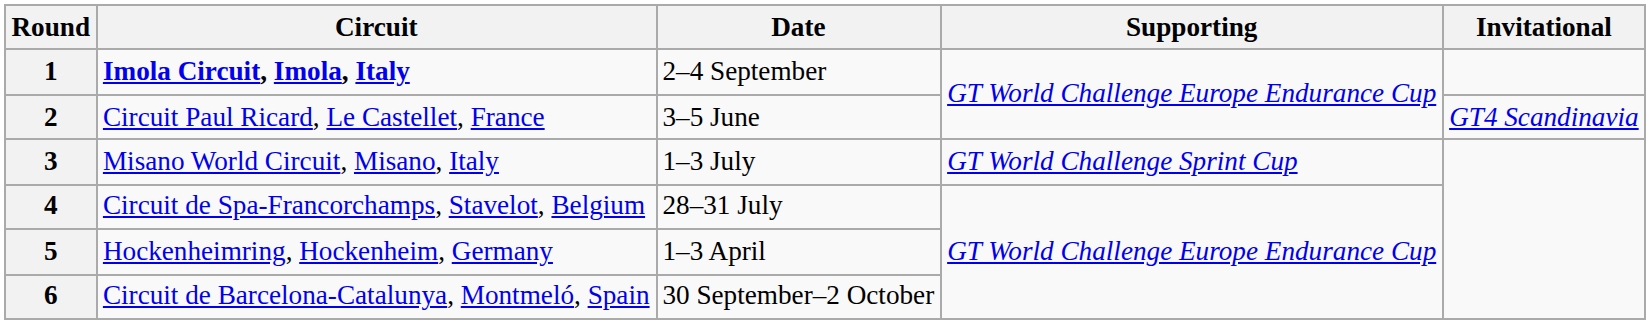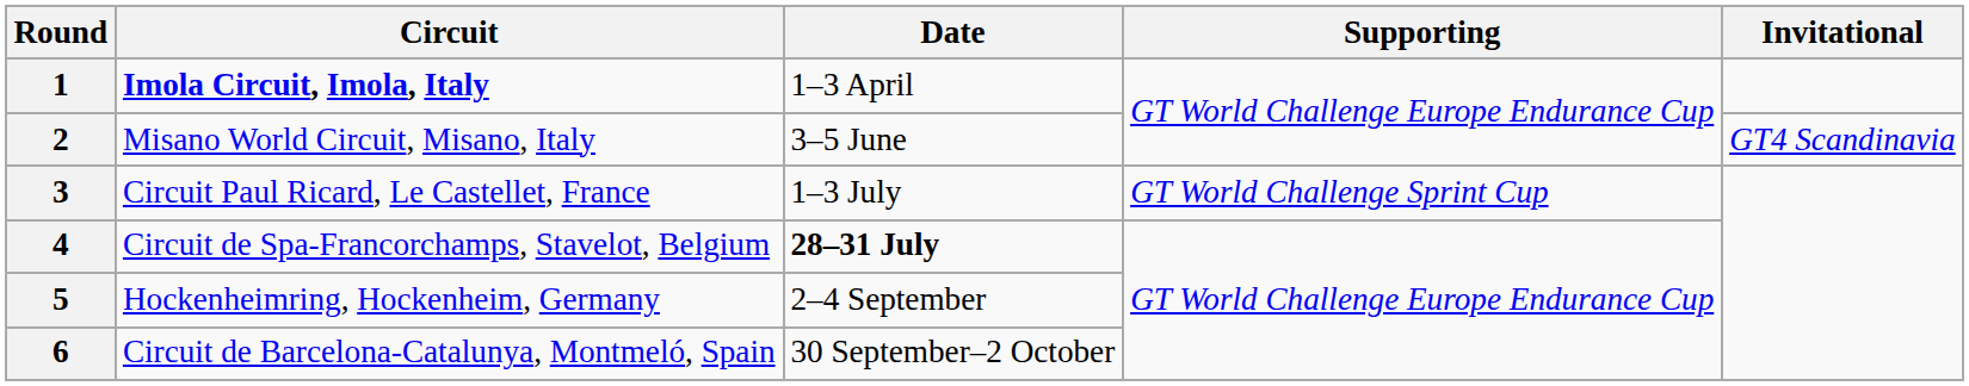1 | Date: 2–4 September -> 1–3 April
2 | Circuit: Circuit Paul Ricard, Le Castellet, France -> Misano World Circuit, Misano, Italy
3 | Circuit: Misano World Circuit, Misano, Italy -> Circuit Paul Ricard, Le Castellet, France
4 | Date: normal -> bold
5 | Date: 1–3 April -> 2–4 September
